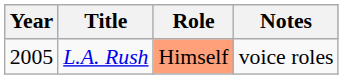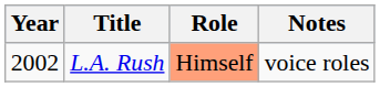L.A. Rush | Year: 2005 -> 2002
